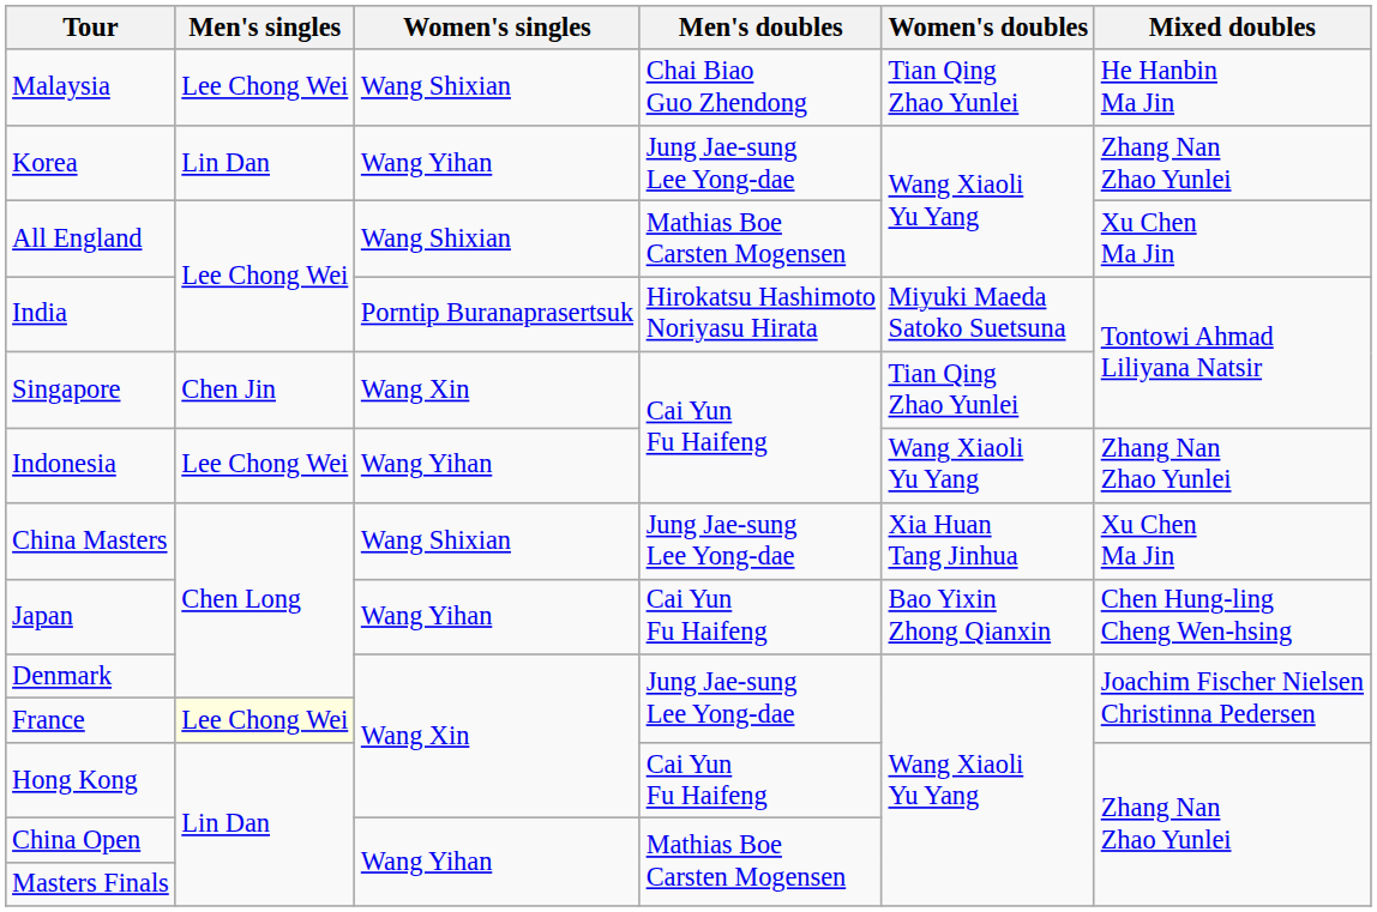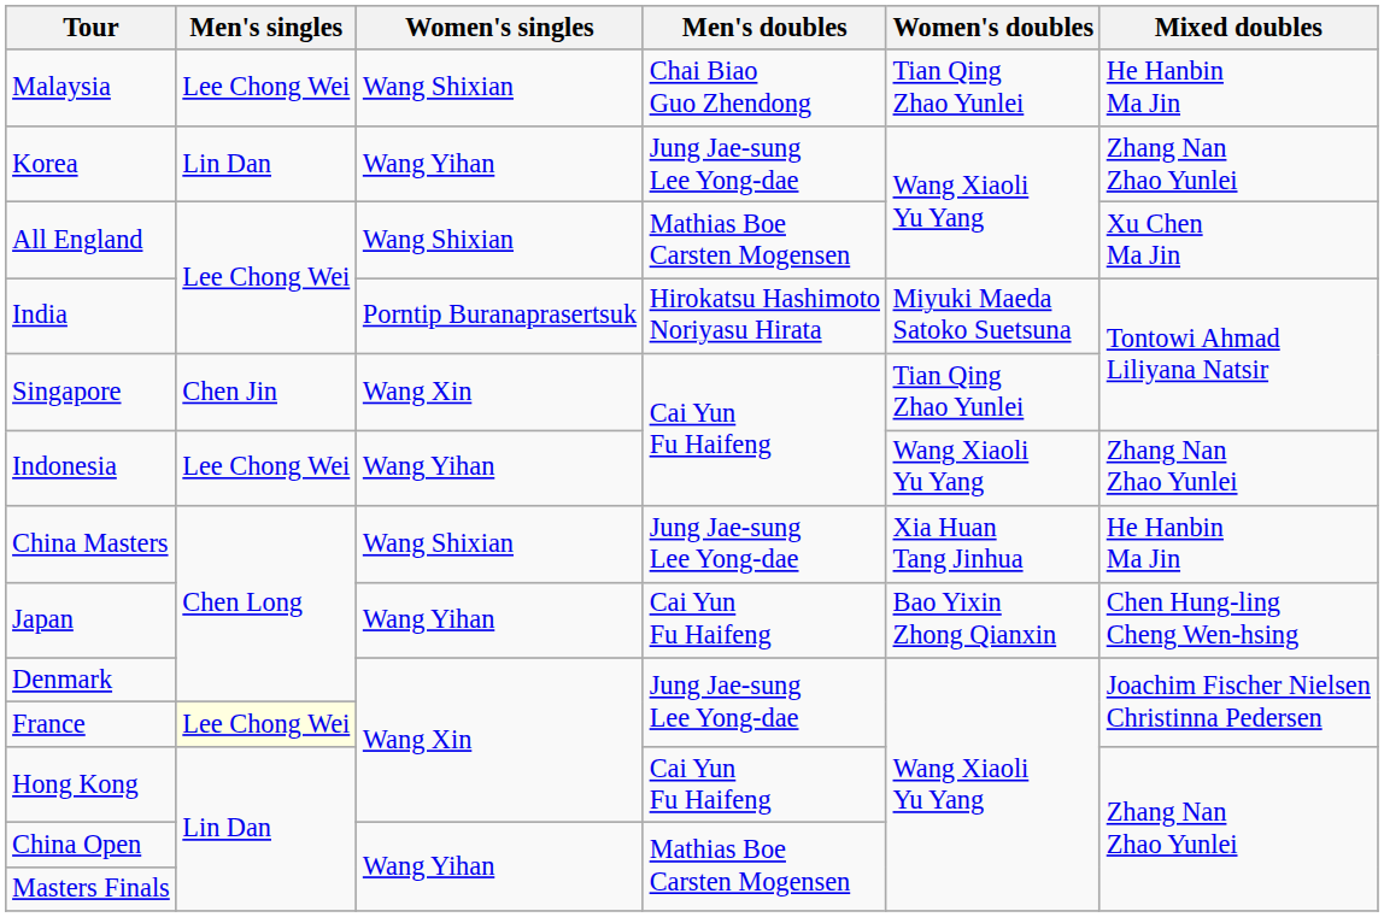China Masters | Mixed doubles: Xu Chen Ma Jin -> He Hanbin Ma Jin
